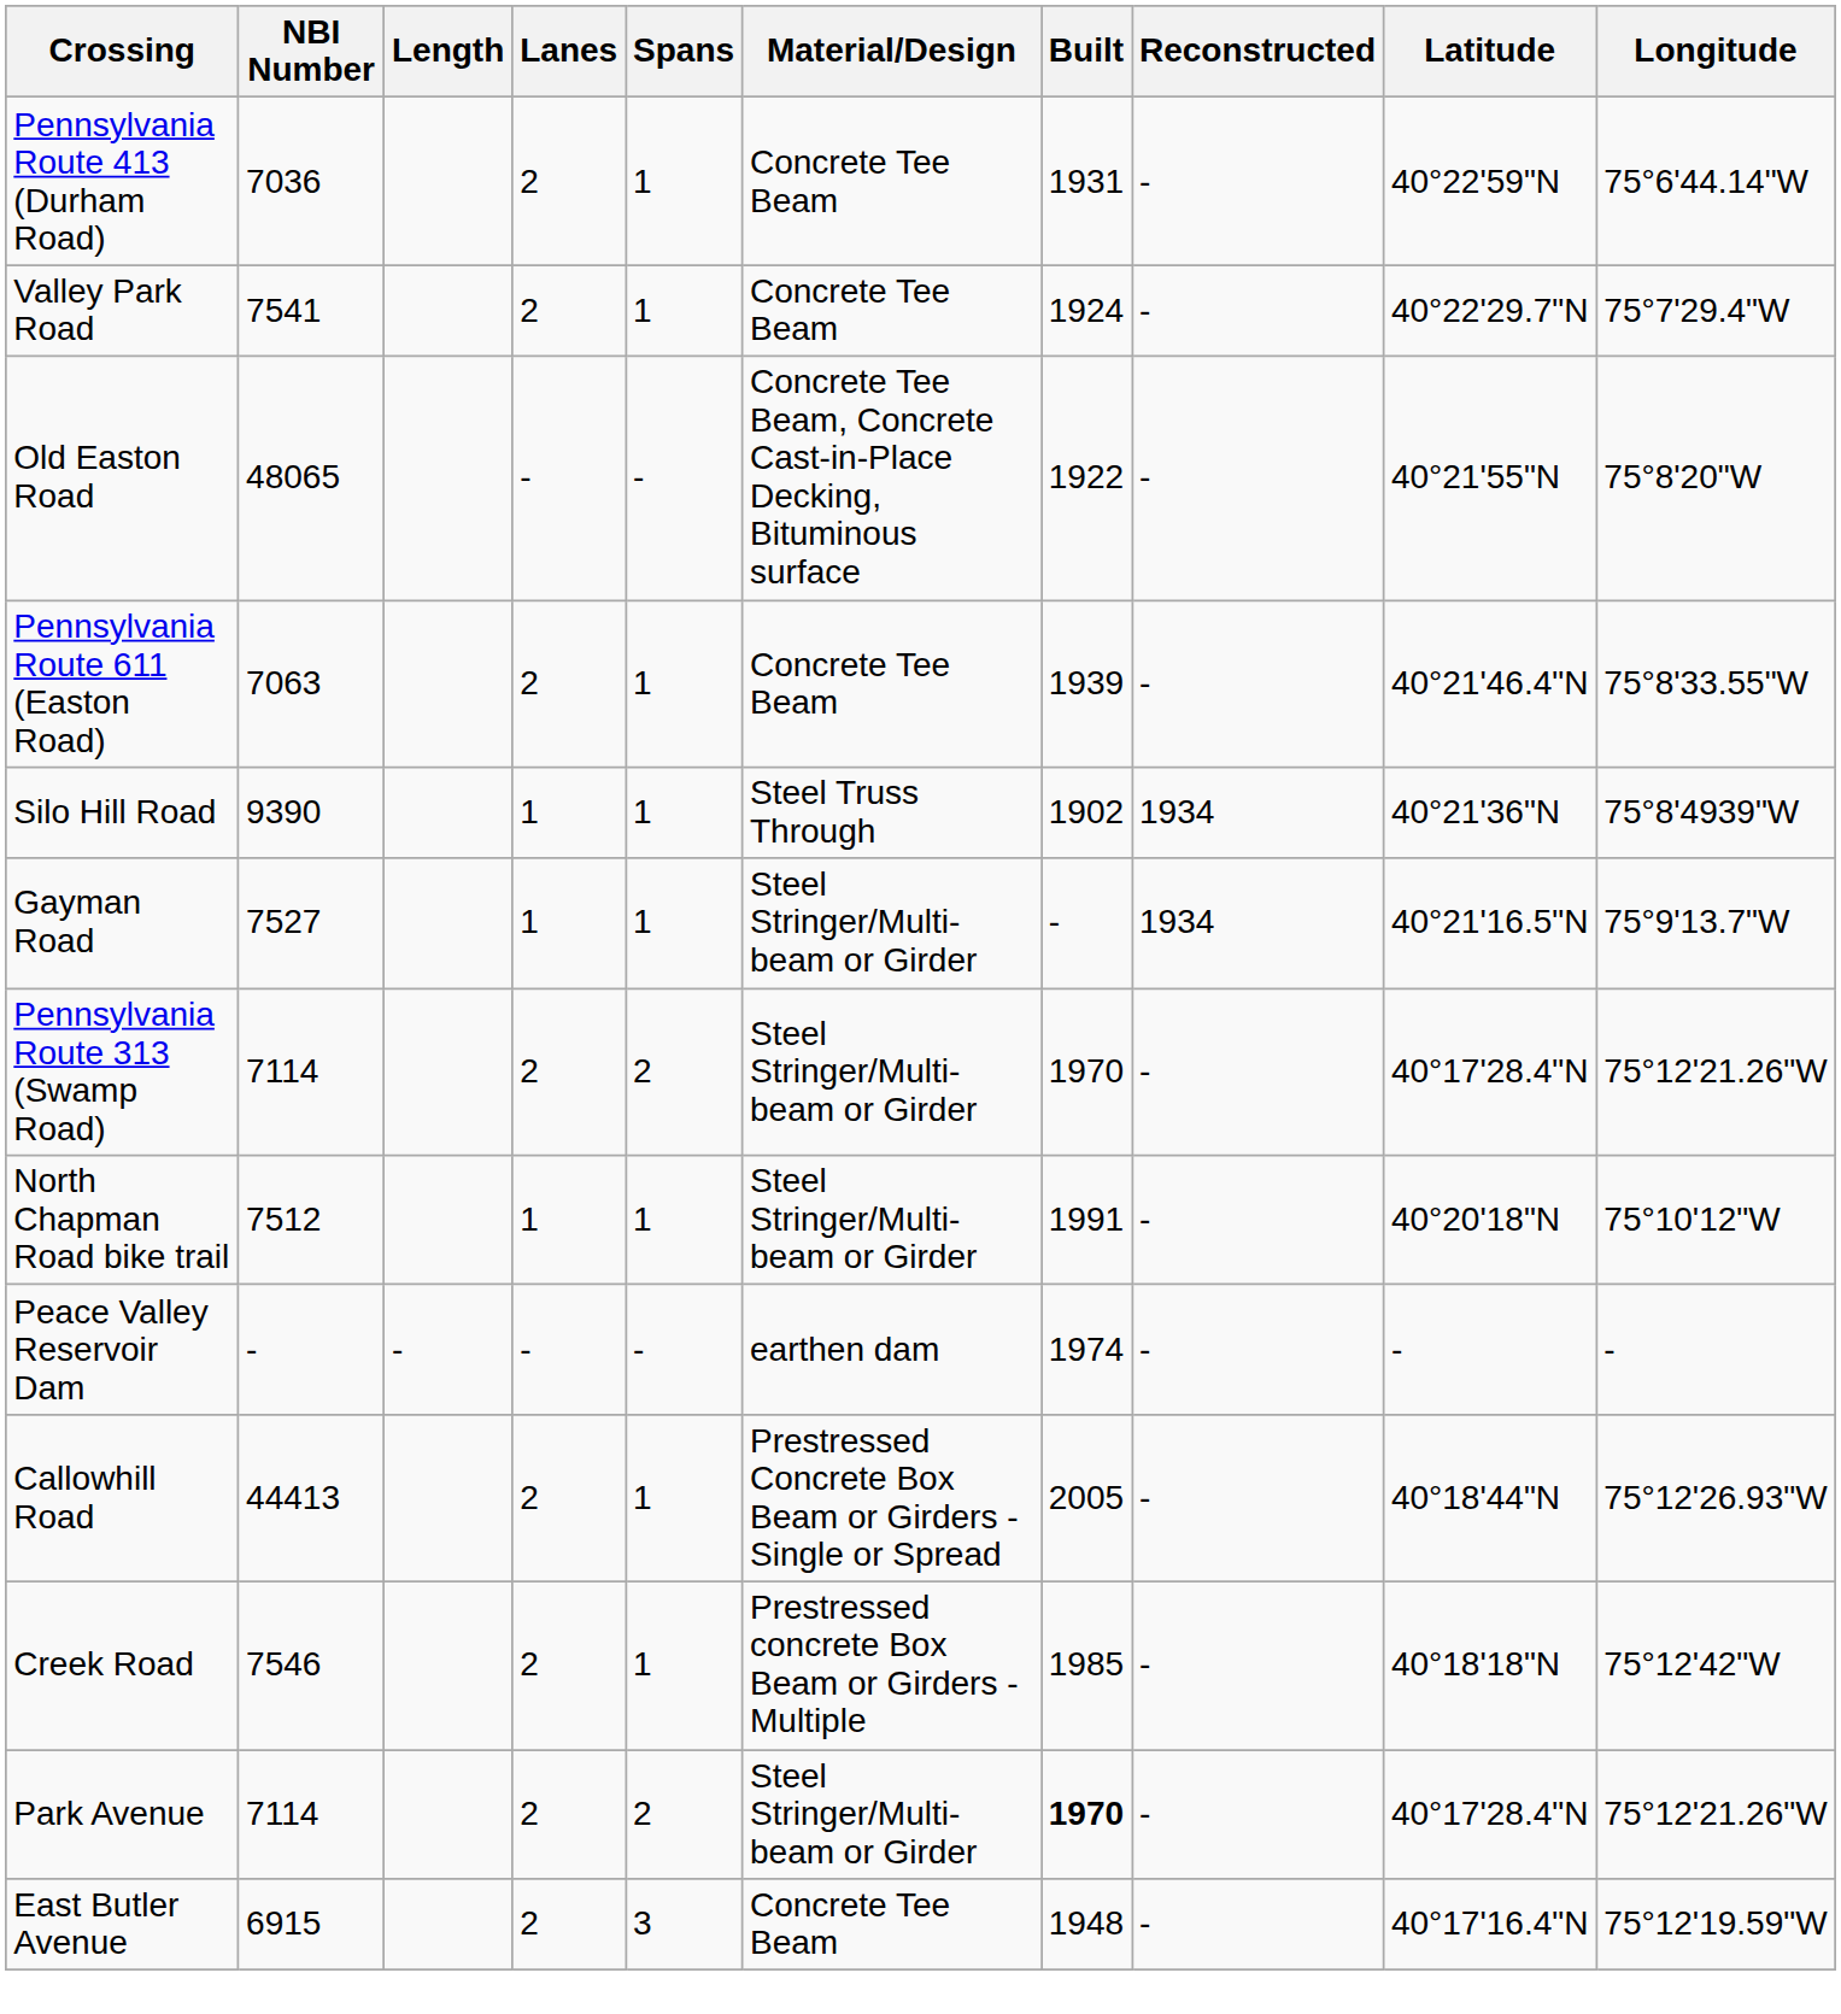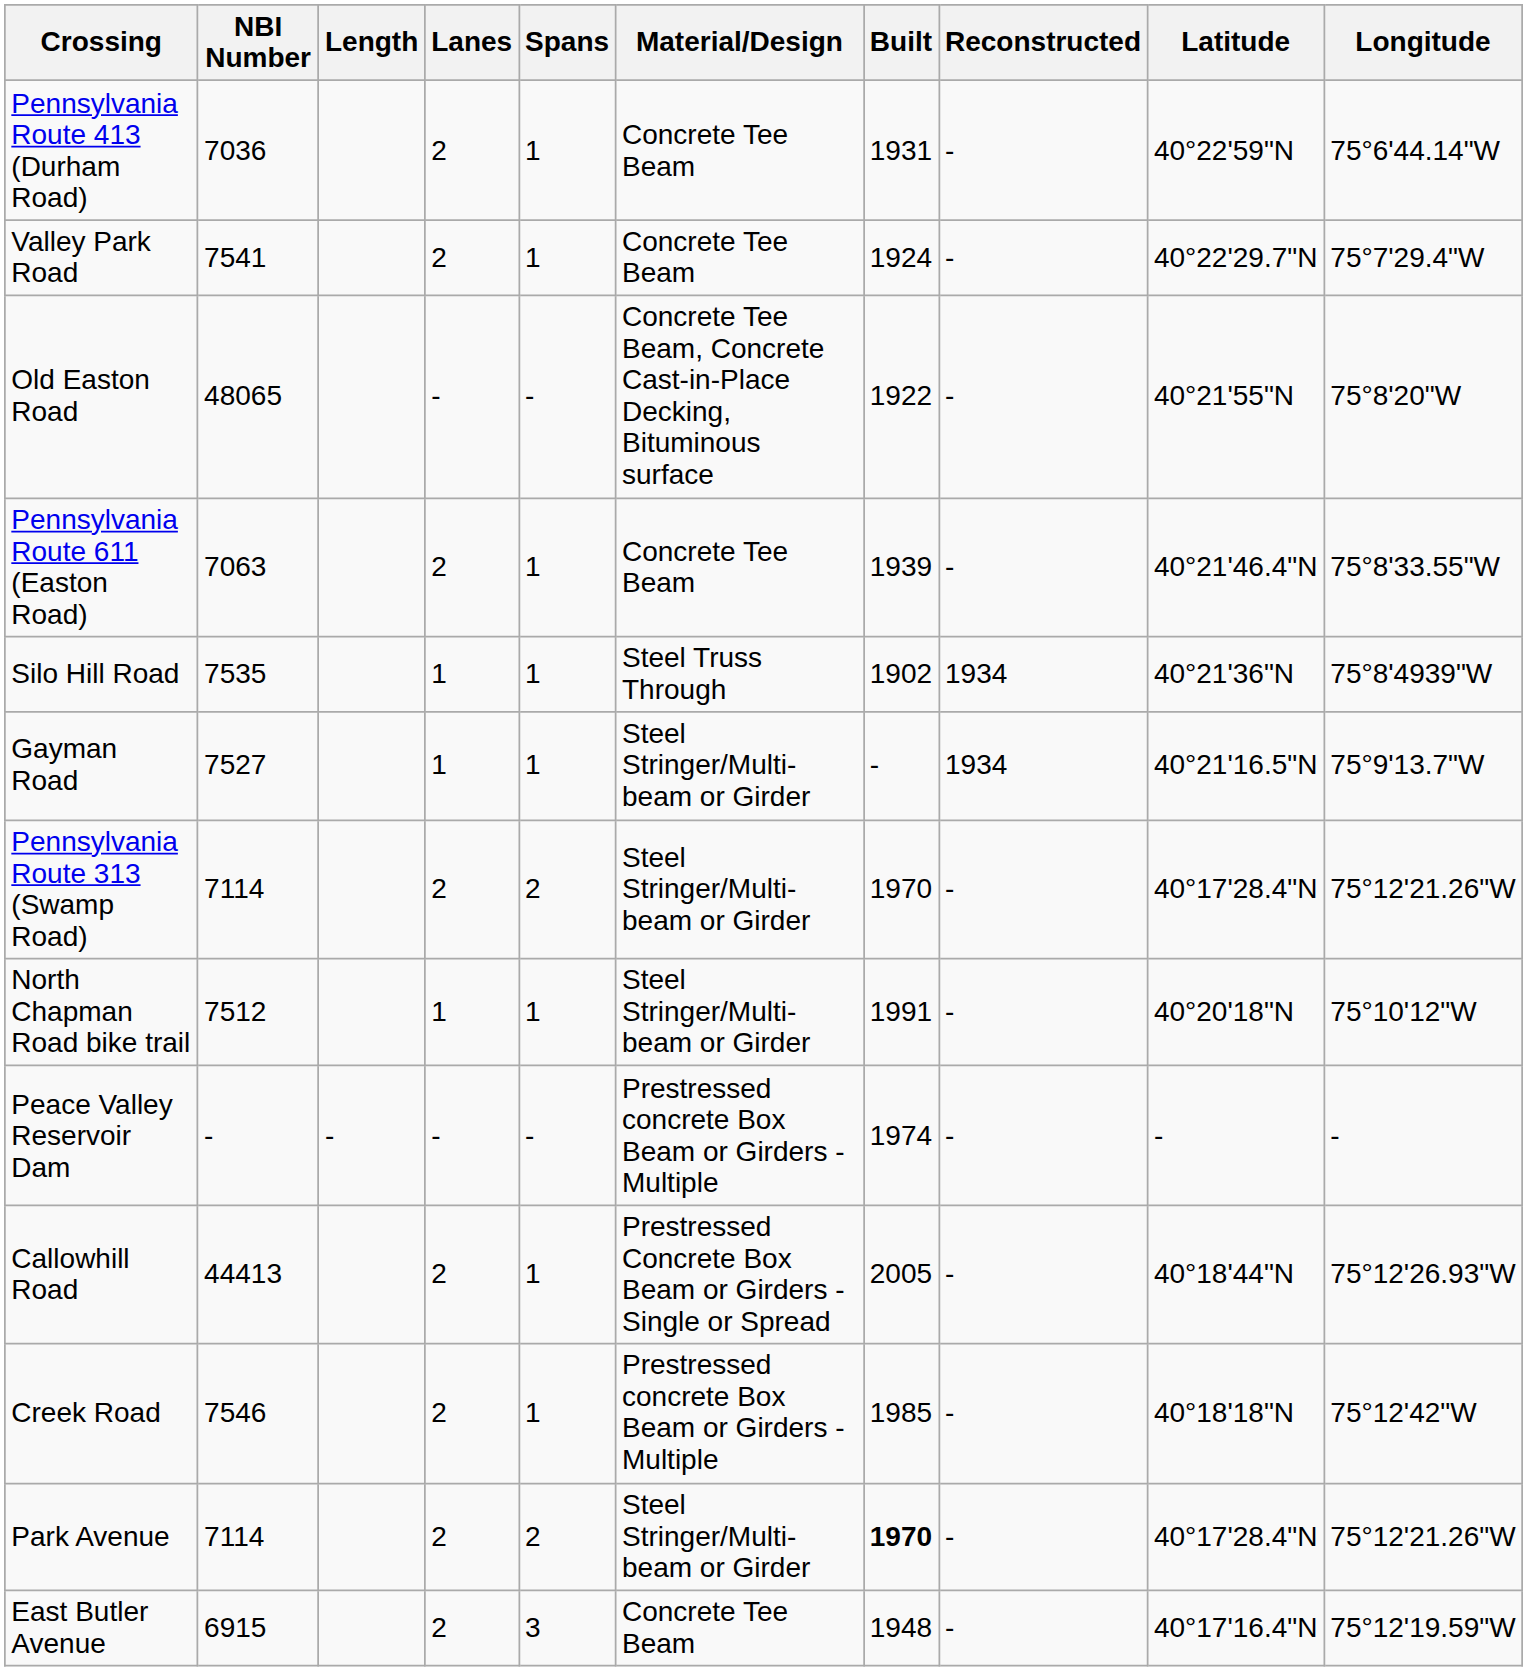Silo Hill Road | NBI Number: 9390 -> 7535
Peace Valley Reservoir Dam | Material/Design: earthen dam -> Prestressed concrete Box Beam or Girders - Multiple
